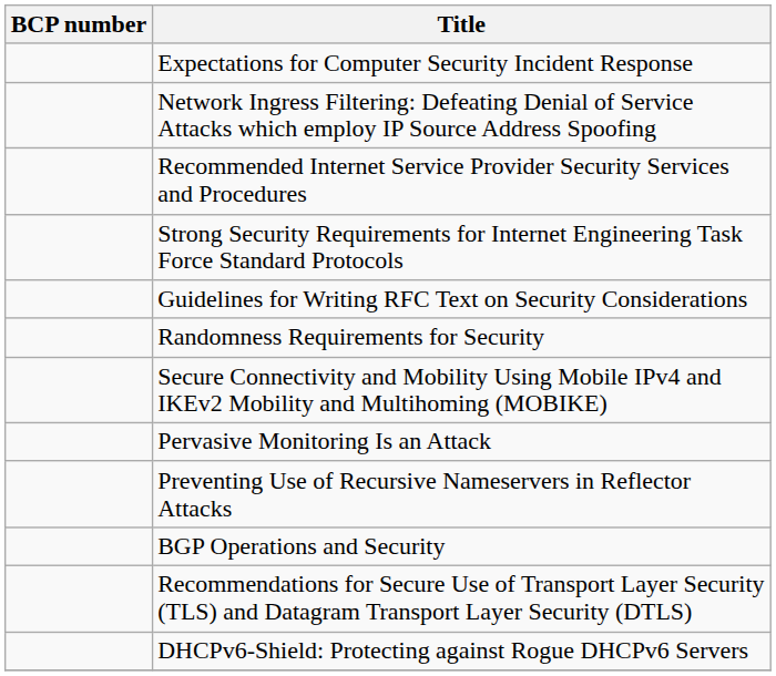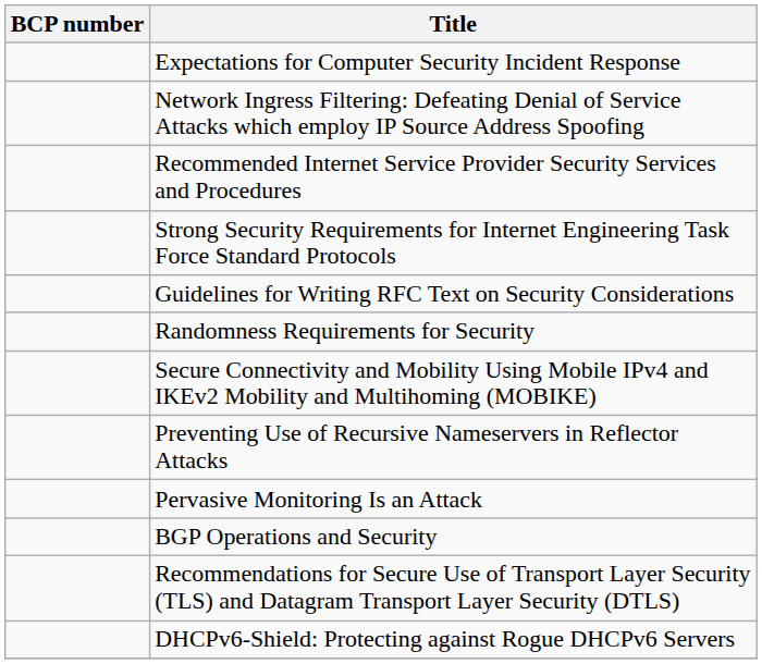rows swapped: Preventing Use of Recursive Nameservers in Reflector Attacks <-> Pervasive Monitoring Is an Attack
